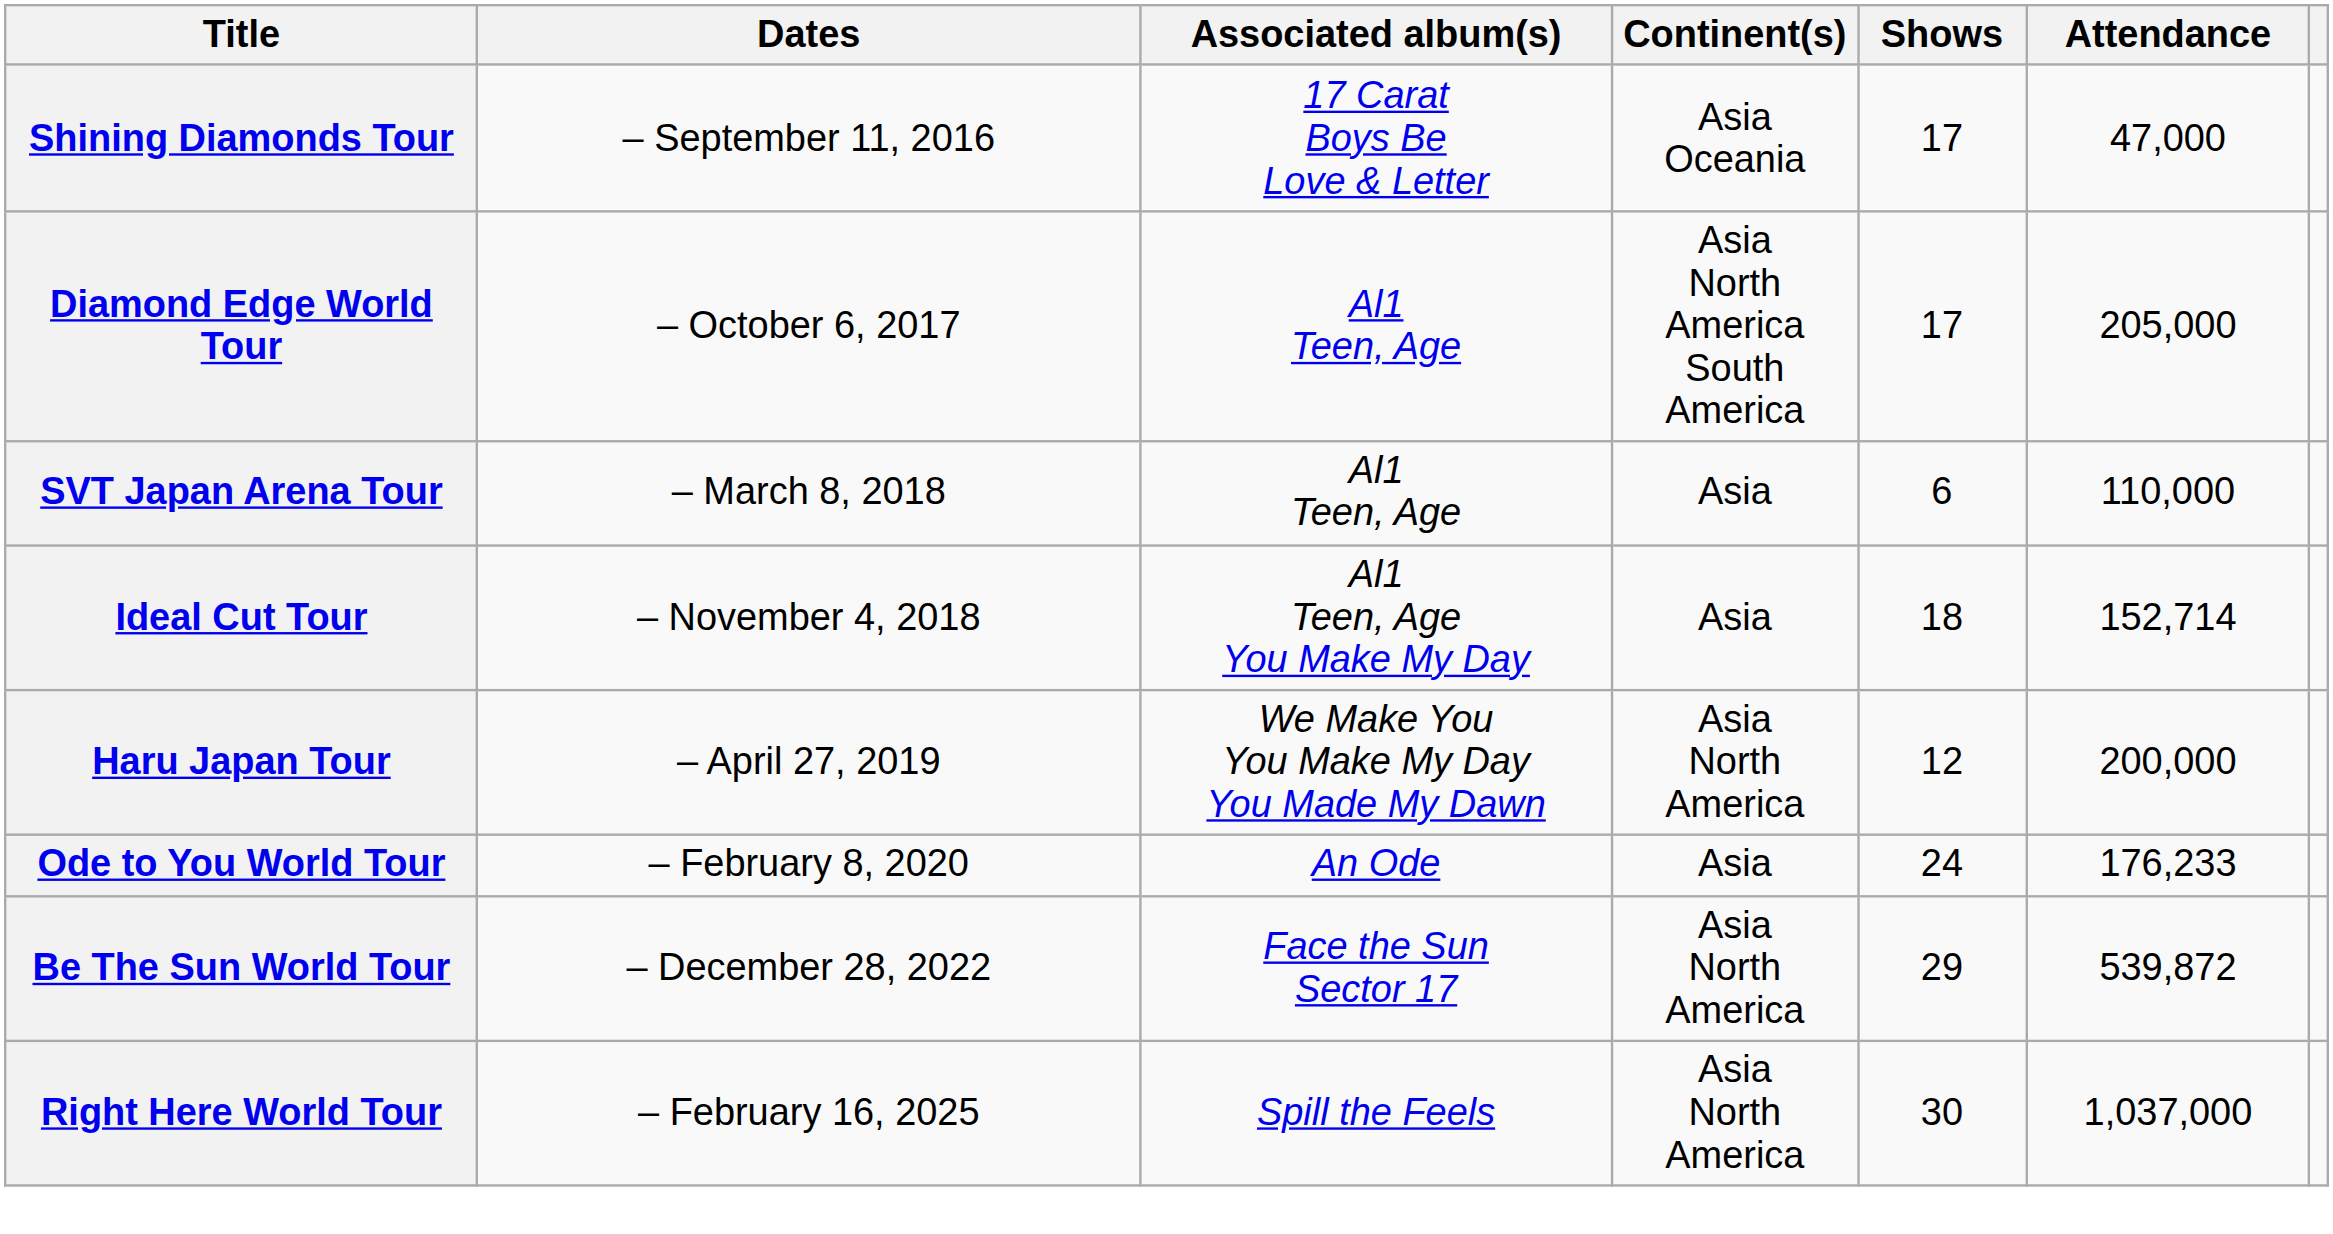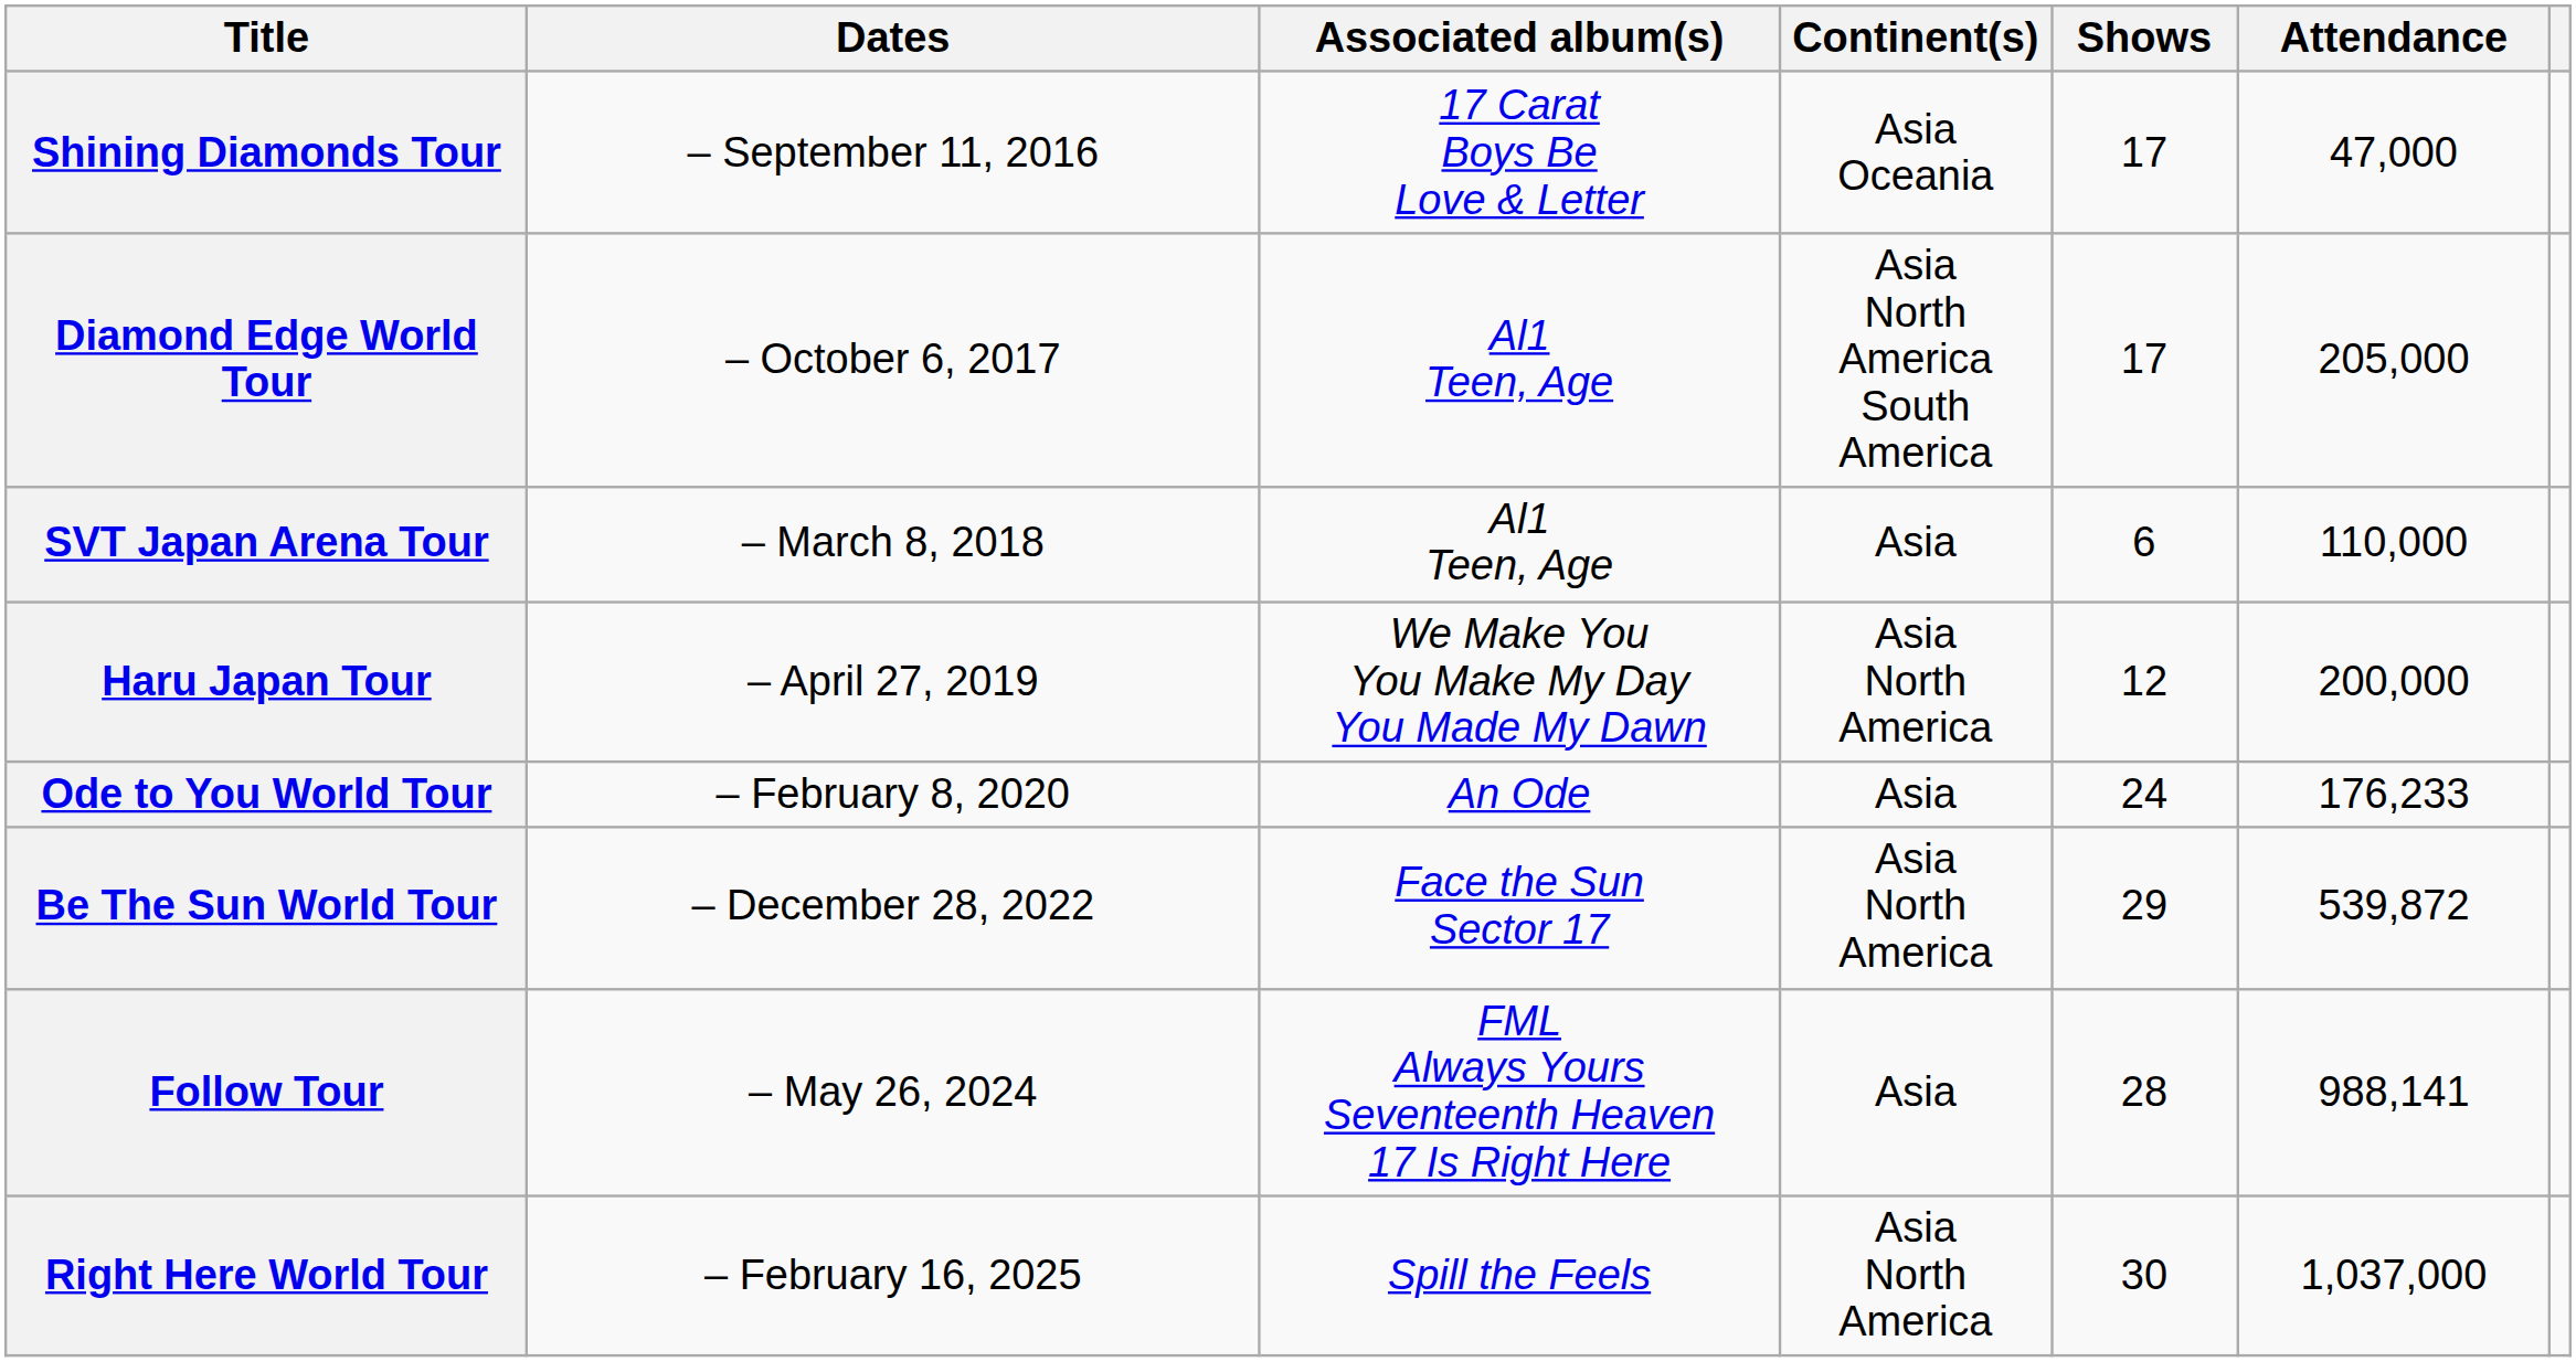- row: Ideal Cut Tour | – November 4, 2018 | Al1 Teen, Age You Make My Day | Asia | 18 | 152,714
+ row: Follow Tour | – May 26, 2024 | FML Always Yours Seventeenth Heaven 17 Is Right Here | Asia | 28 | 988,141
